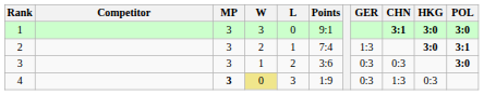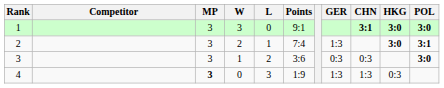4 | W: khaki background -> no background
4 | GER: 0:3 -> 1:3
